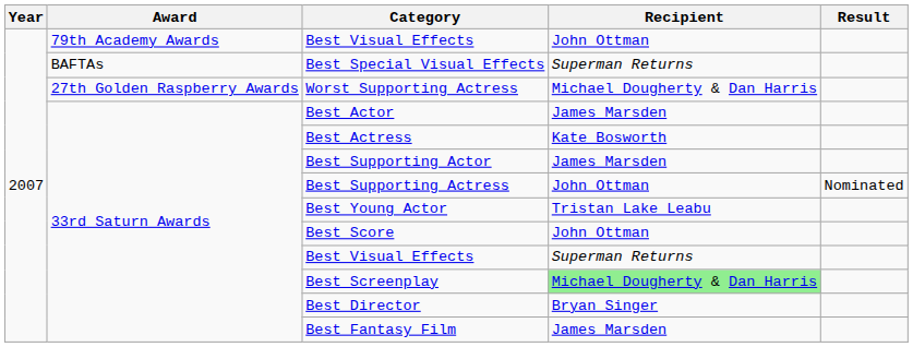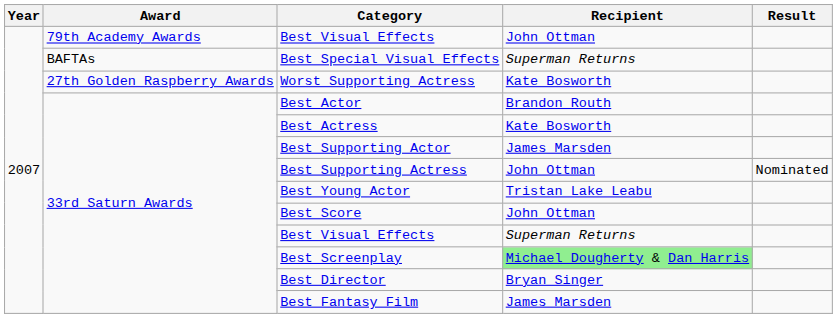Worst Supporting Actress | Recipient: Michael Dougherty & Dan Harris -> Kate Bosworth
Best Actor | Recipient: James Marsden -> Brandon Routh
